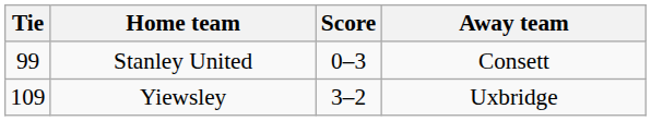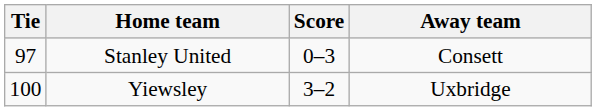Stanley United | Tie: 99 -> 97
Yiewsley | Tie: 109 -> 100
